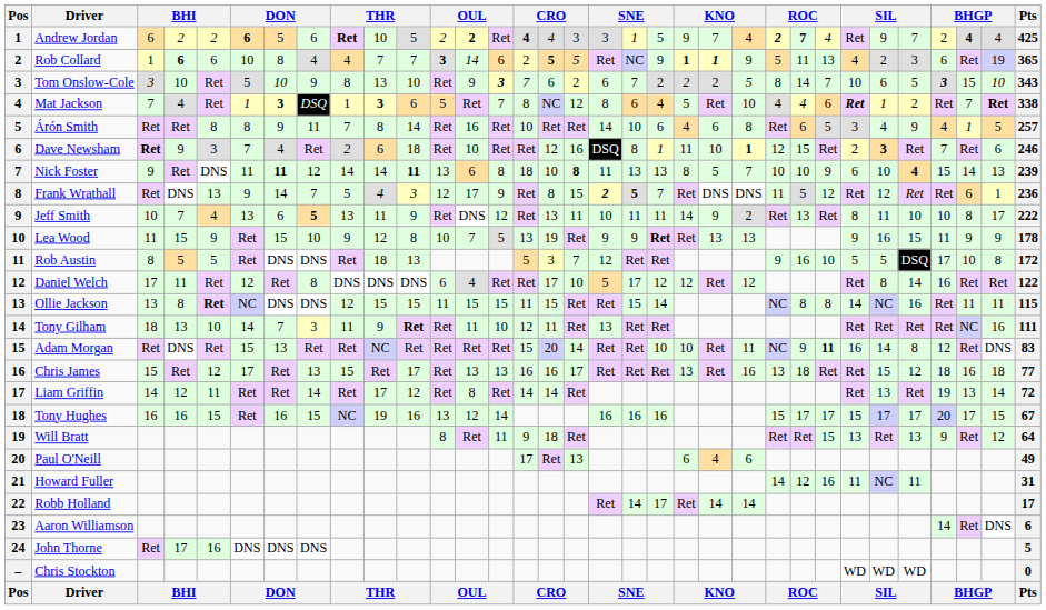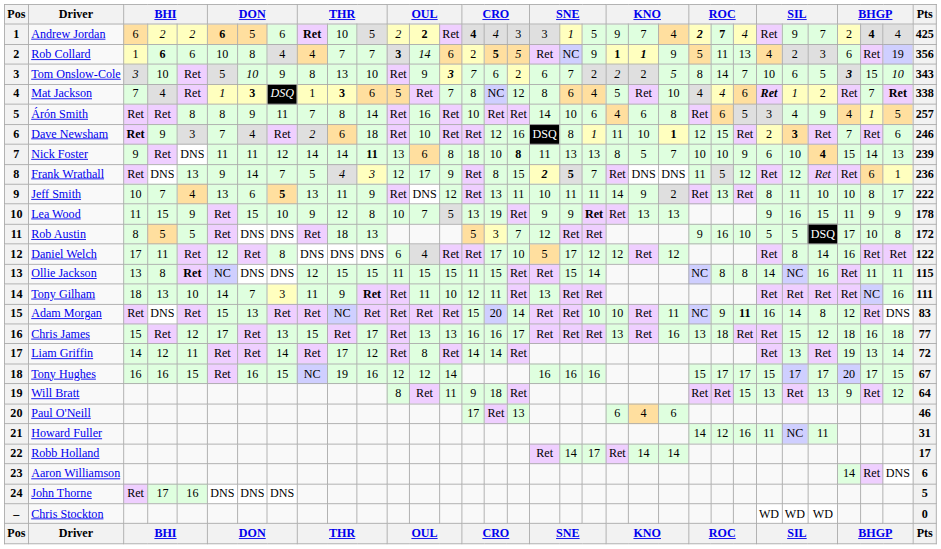Rob Collard | Pts: 365 -> 356
Nick Foster | column 7: bold -> normal
Tony Hughes | column 12: 13 -> 12
Paul O'Neill | Pts: 49 -> 46
